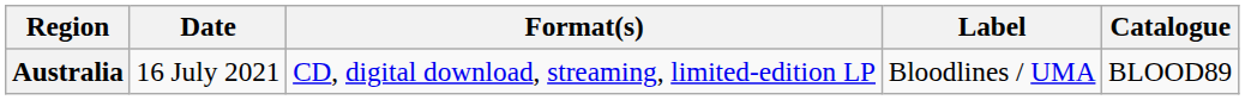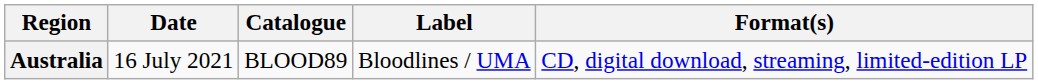columns swapped: Format(s) <-> Catalogue
